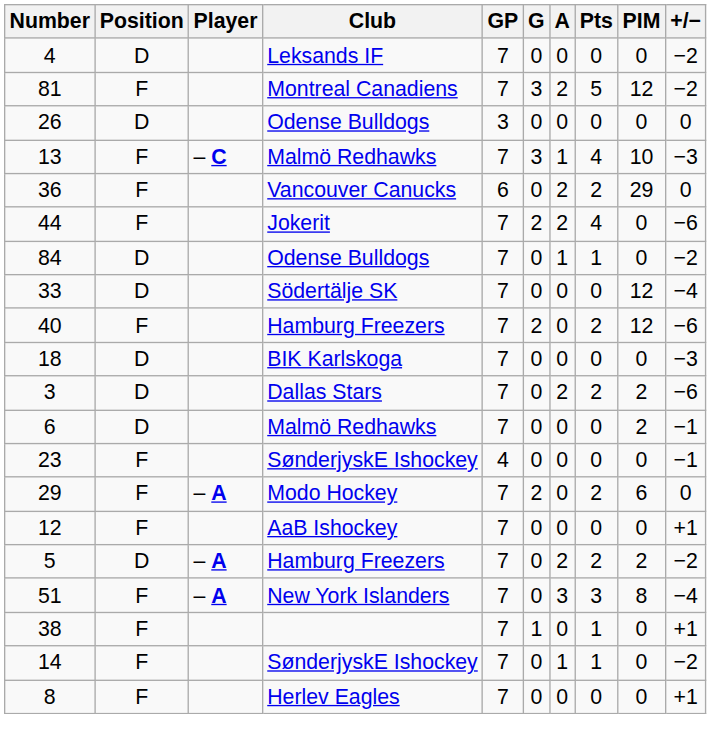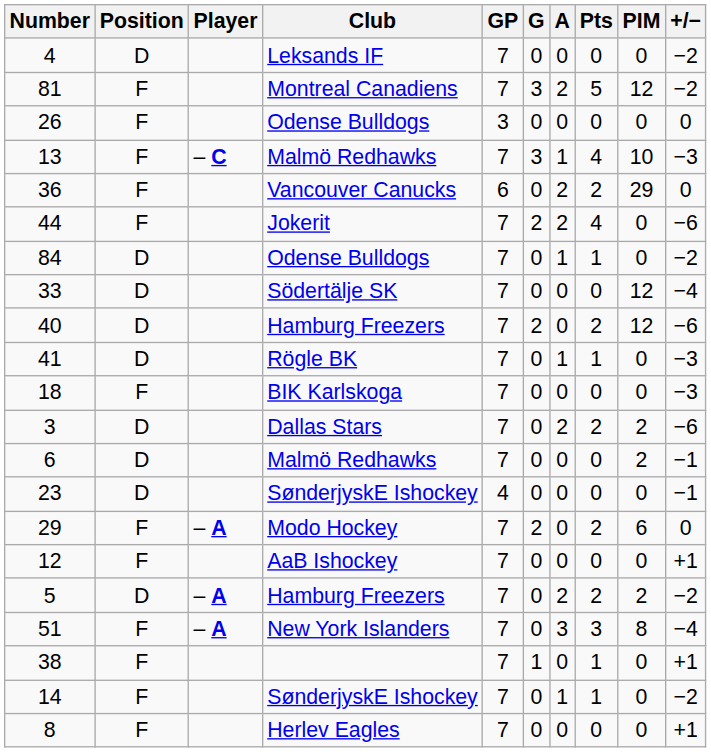26 | Position: D -> F
40 | Position: F -> D
+ row: 41 | D | Rögle BK | 7 | 0 | 1 | 1 | 0 | −3
18 | Position: D -> F
23 | Position: F -> D
